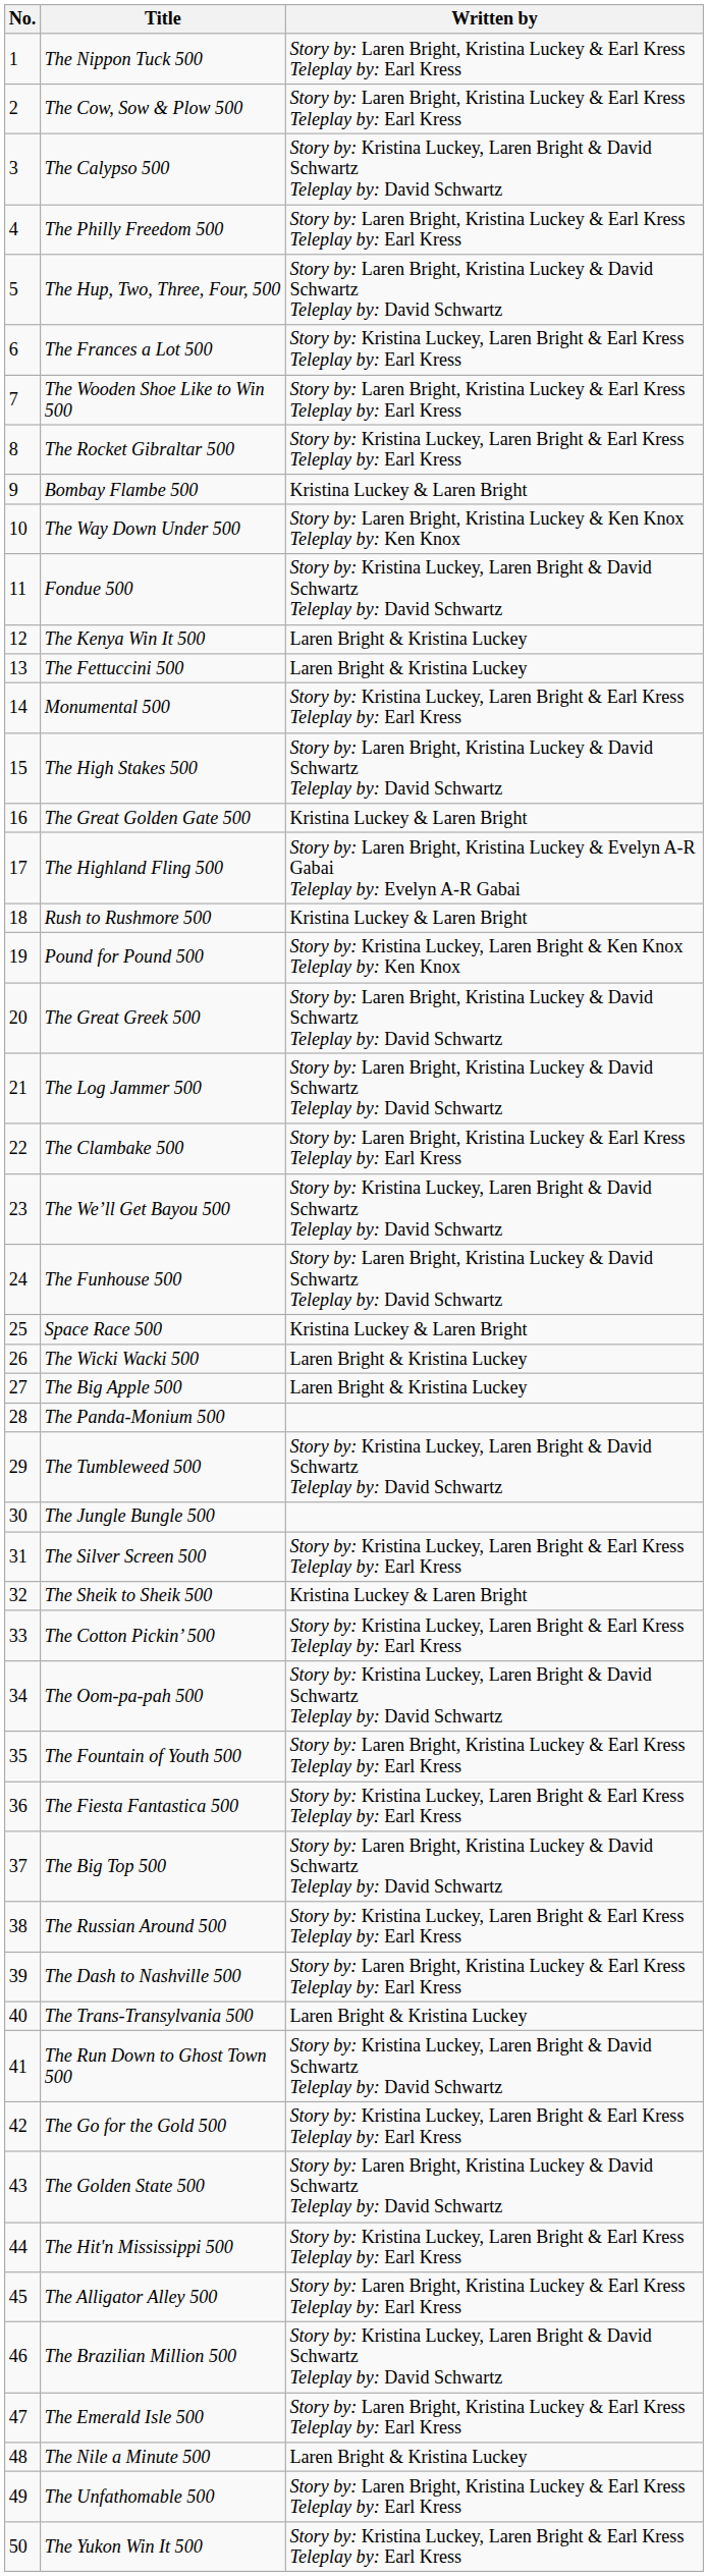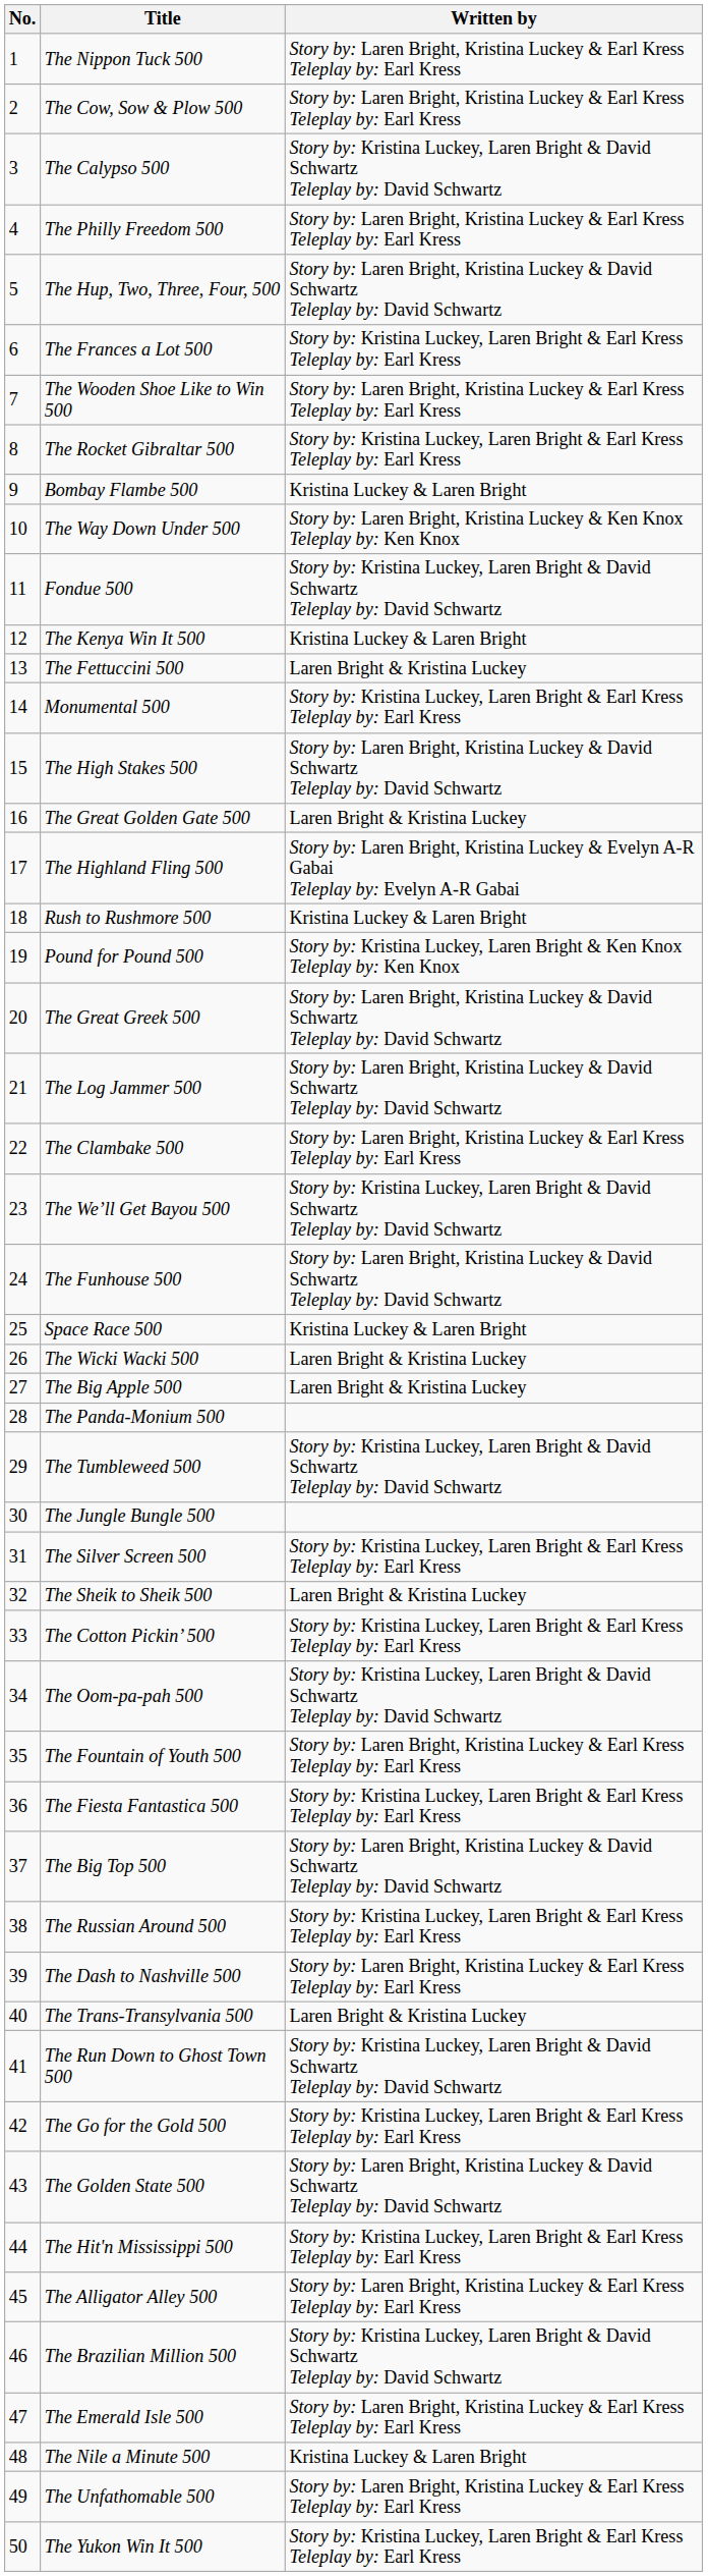The Kenya Win It 500 | Written by: Laren Bright & Kristina Luckey -> Kristina Luckey & Laren Bright
The Great Golden Gate 500 | Written by: Kristina Luckey & Laren Bright -> Laren Bright & Kristina Luckey
The Sheik to Sheik 500 | Written by: Kristina Luckey & Laren Bright -> Laren Bright & Kristina Luckey
The Nile a Minute 500 | Written by: Laren Bright & Kristina Luckey -> Kristina Luckey & Laren Bright
